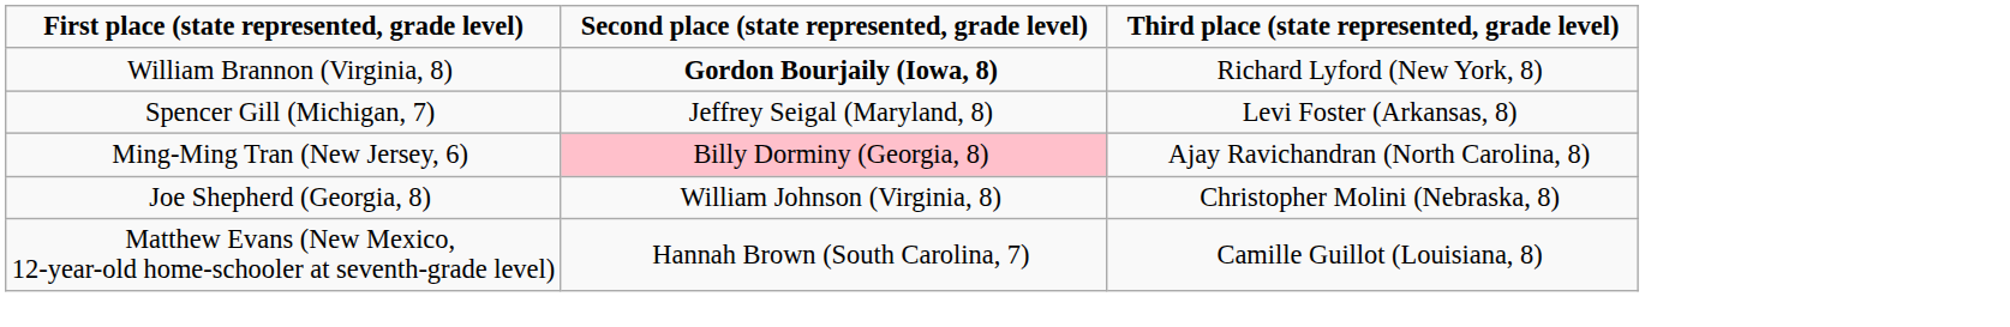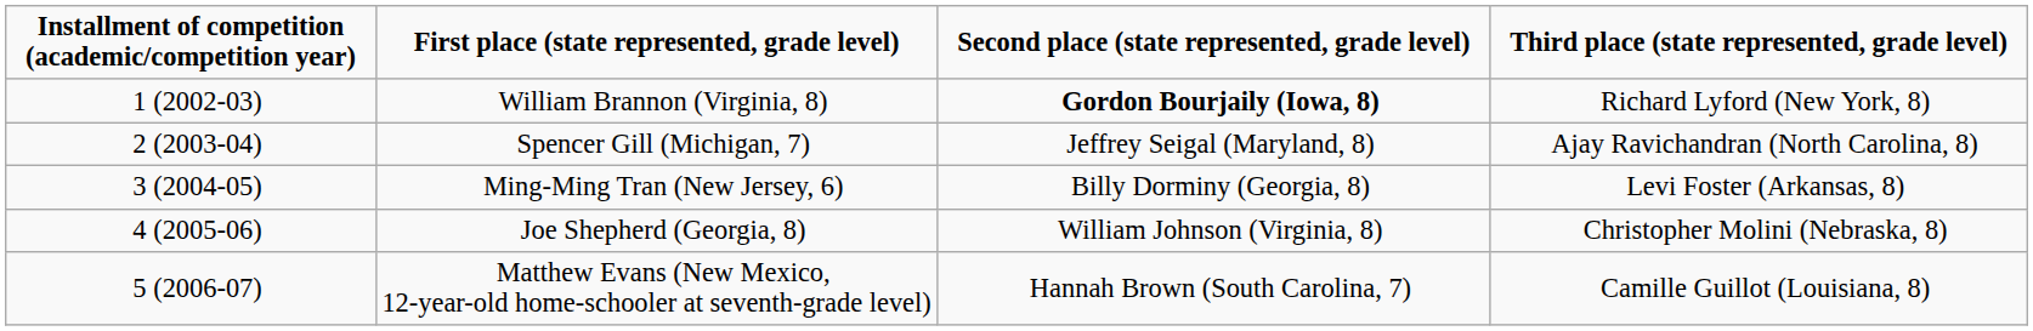+ column: Installment of competition (academic/competition year) | 1 (2002-03) | 2 (2003-04) | 3 (2004-05) | 4 (2005-06) | 5 (2006-07)
Spencer Gill (Michigan, 7) | Third place (state represented, grade level): Levi Foster (Arkansas, 8) -> Ajay Ravichandran (North Carolina, 8)
Ming-Ming Tran (New Jersey, 6) | Second place (state represented, grade level): pink background -> no background
Ming-Ming Tran (New Jersey, 6) | Third place (state represented, grade level): Ajay Ravichandran (North Carolina, 8) -> Levi Foster (Arkansas, 8)
